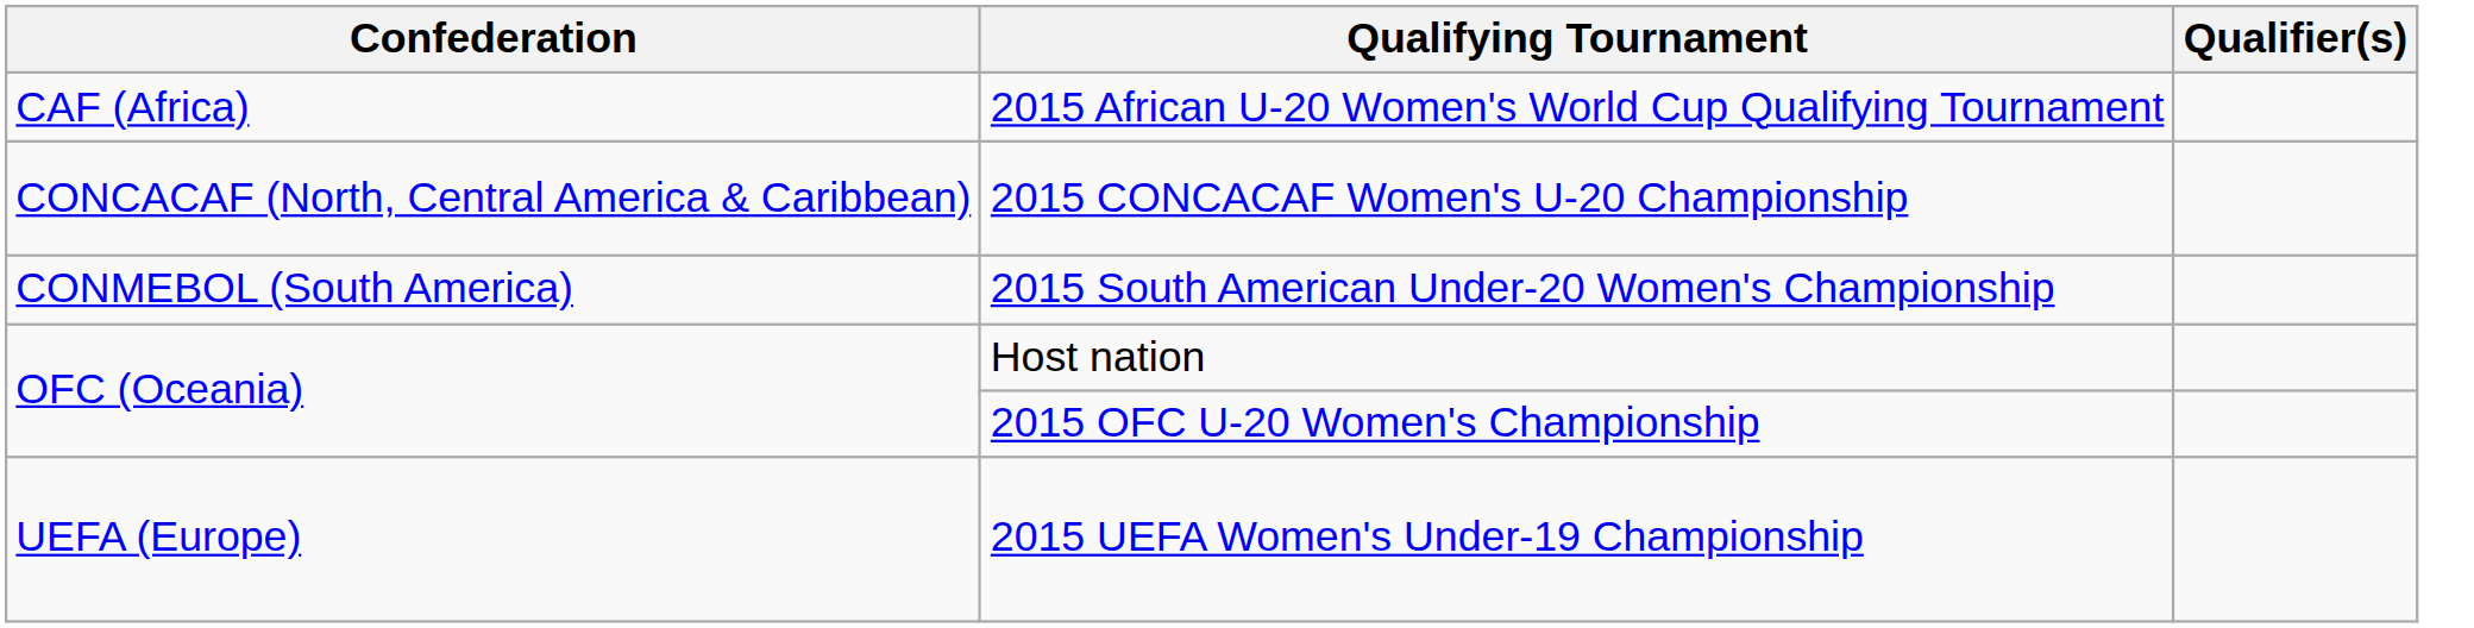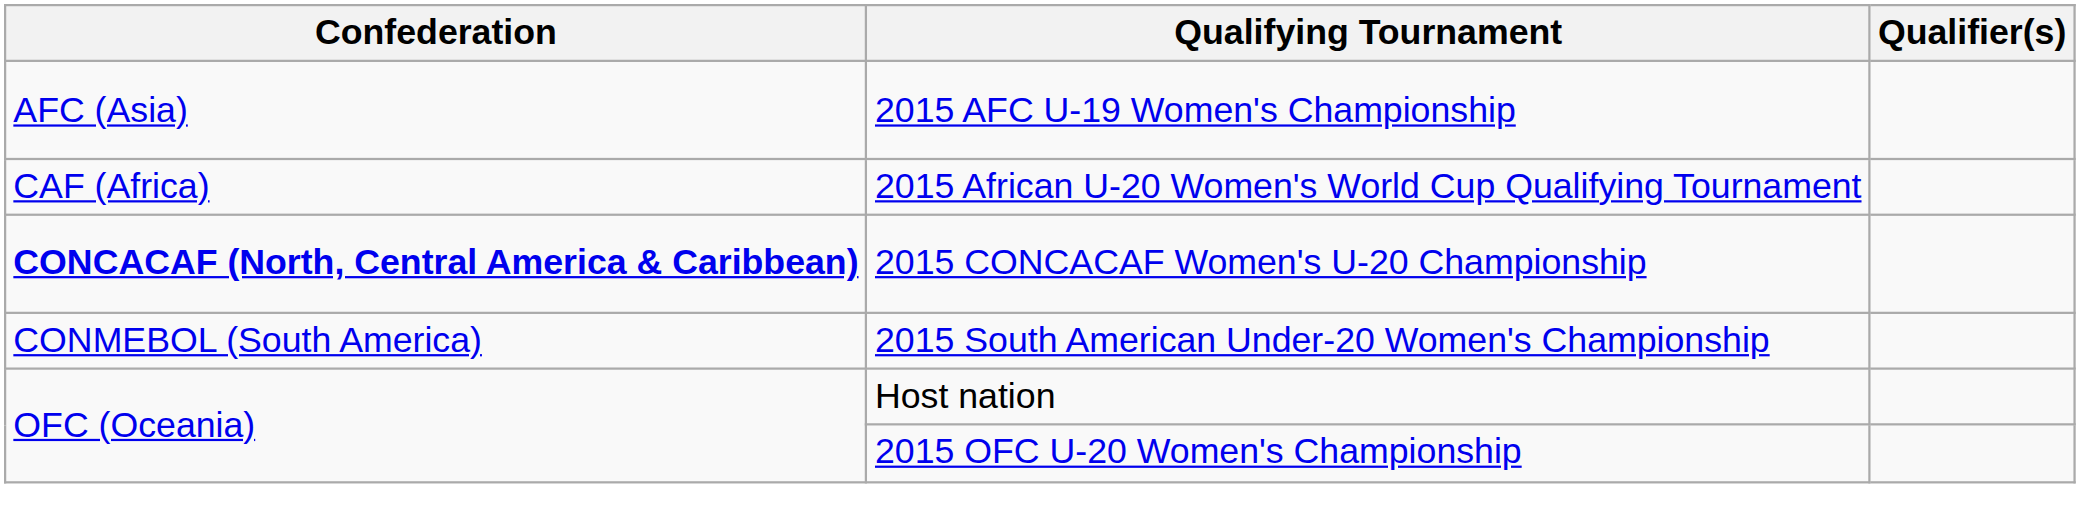+ row: AFC (Asia) | 2015 AFC U-19 Women's Championship
2015 CONCACAF Women's U-20 Championship | Confederation: normal -> bold
- row: UEFA (Europe) | 2015 UEFA Women's Under-19 Championship
